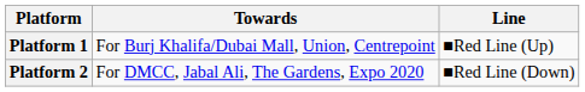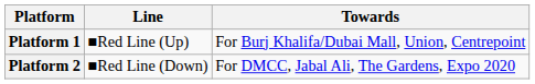columns swapped: Line <-> Towards
